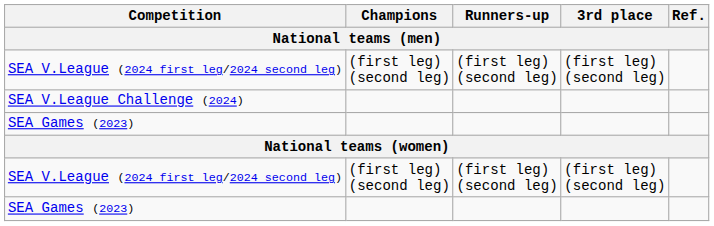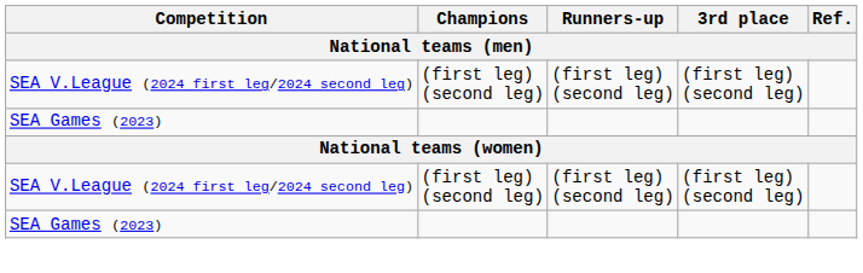- row: SEA V.League Challenge (2024)
